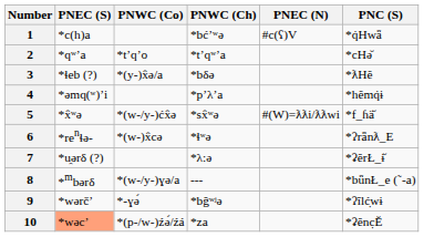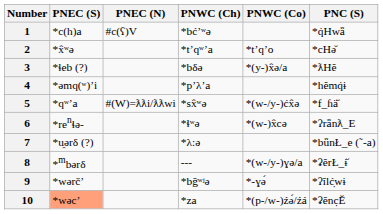columns swapped: PNEC (N) <-> PNWC (Co)
2 | PNEC (S): *qʷ’a -> *x̂ʷə
5 | PNEC (S): *x̂ʷə -> *qʷ’a
7 | PNC (S): *ʡĕrŁ_ɨ̆ -> *bǖnŁ_e (˜-a)
8 | PNC (S): *bǖnŁ_e (˜-a) -> *ʡĕrŁ_ɨ̆
